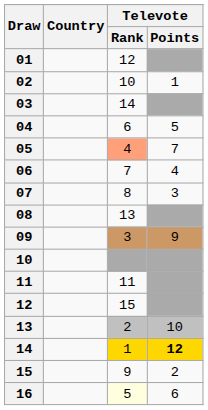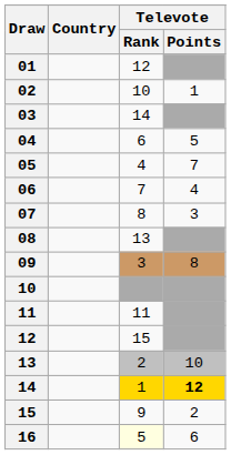05 | Televote / Rank: lightsalmon background -> no background
09 | Televote / Points: 9 -> 8
